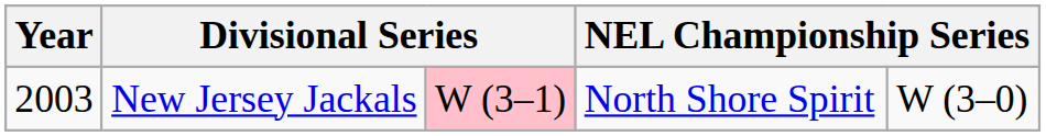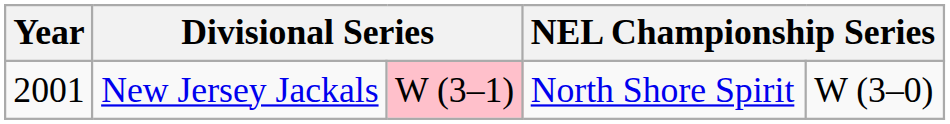New Jersey Jackals | Year: 2003 -> 2001
